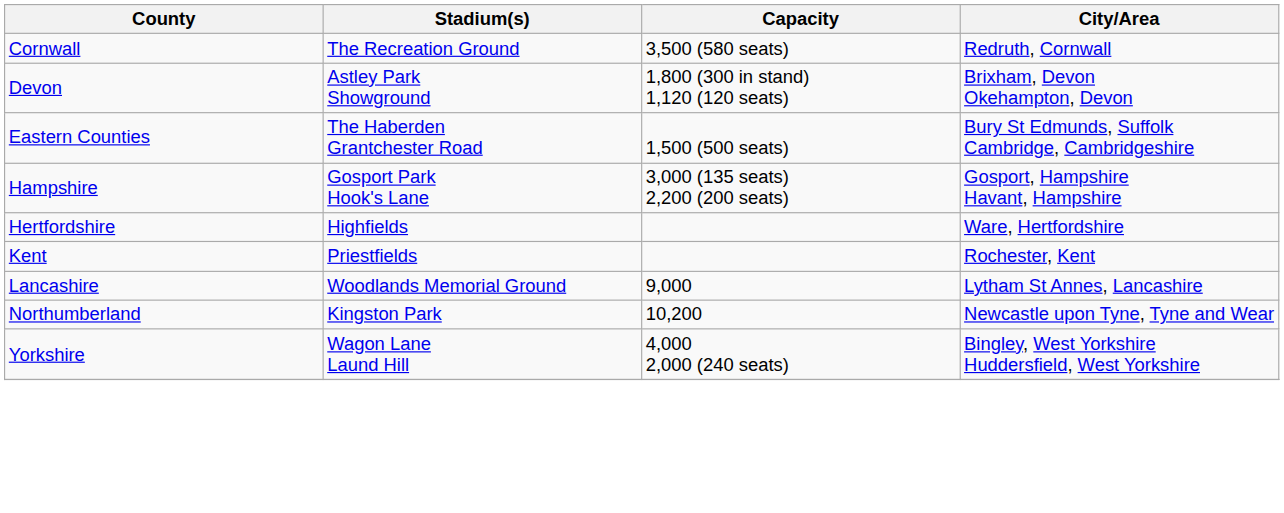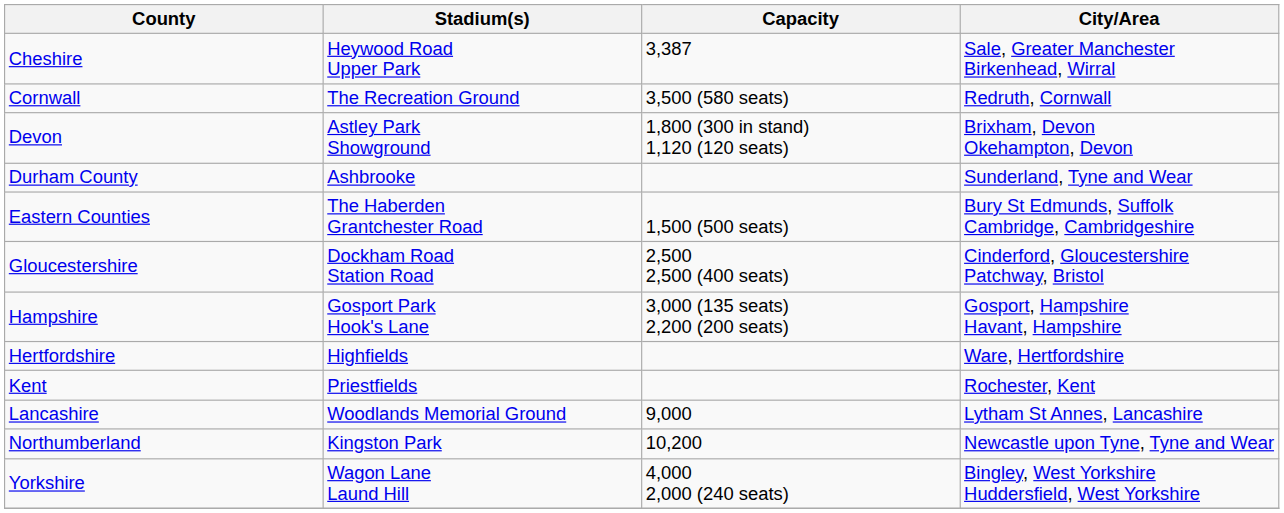+ row: Cheshire | Heywood Road Upper Park | 3,387 | Sale, Greater Manchester Birkenhead, Wirral
+ row: Durham County | Ashbrooke | Sunderland, Tyne and Wear
+ row: Gloucestershire | Dockham Road Station Road | 2,500 2,500 (400 seats) | Cinderford, Gloucestershire Patchway, Bristol
